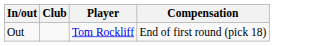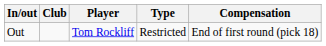+ column: Type | Restricted
